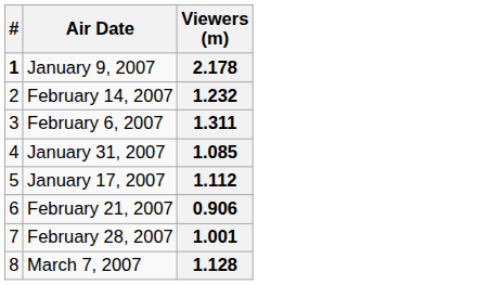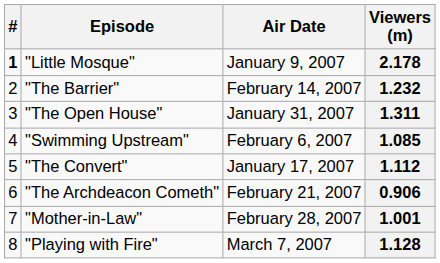+ column: Episode | "Little Mosque" | "The Barrier" | "The Open House" | "Swimming Upstream" | "The Convert" | "The Archdeacon Cometh" | "Mother-in-Law" | "Playing with Fire"
1.311 | Air Date: February 6, 2007 -> January 31, 2007
1.085 | Air Date: January 31, 2007 -> February 6, 2007
